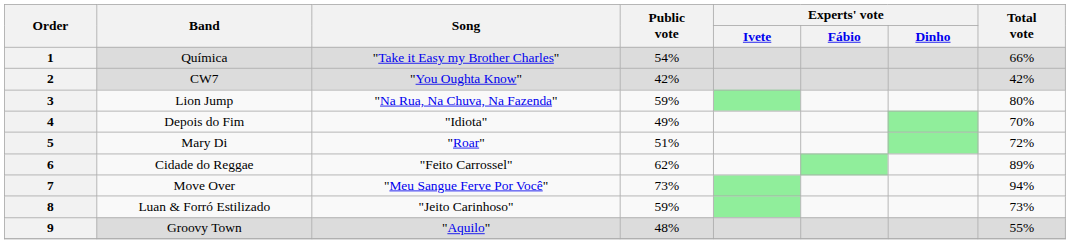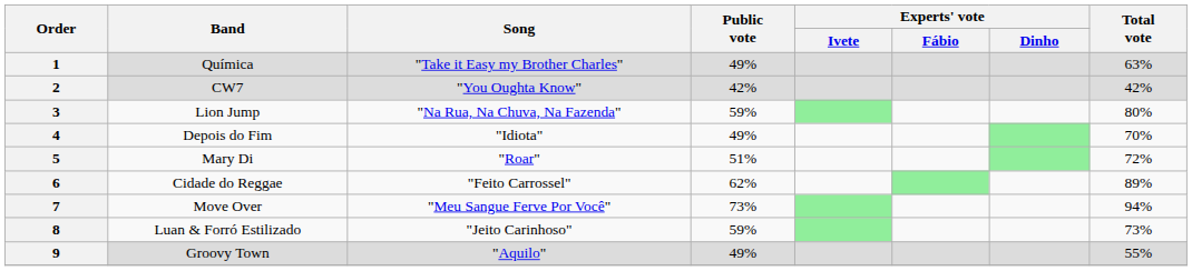1 | Public vote: 54% -> 49%
1 | Total vote: 66% -> 63%
9 | Public vote: 48% -> 49%
